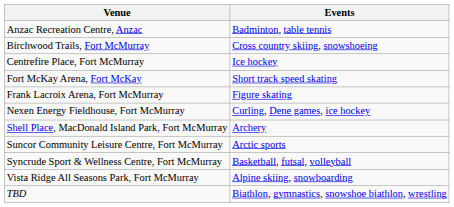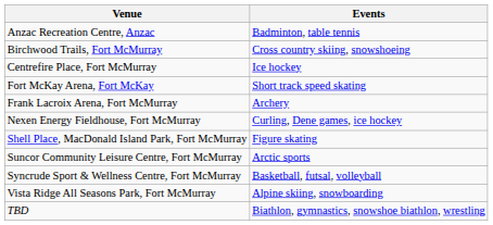Frank Lacroix Arena, Fort McMurray | Events: Figure skating -> Archery
Shell Place, MacDonald Island Park, Fort McMurray | Events: Archery -> Figure skating
